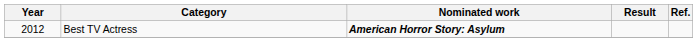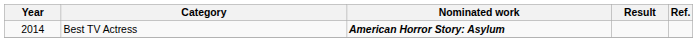Best TV Actress | Year: 2012 -> 2014
